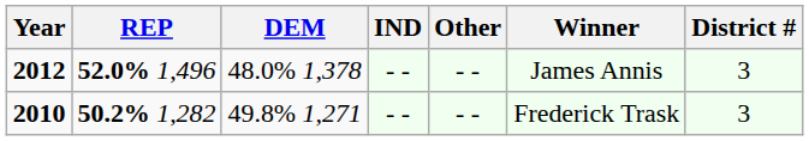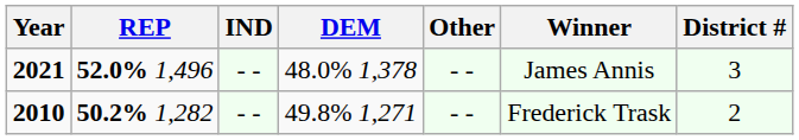columns swapped: DEM <-> IND
52.0% 1,496 | Year: 2012 -> 2021
50.2% 1,282 | District #: 3 -> 2
